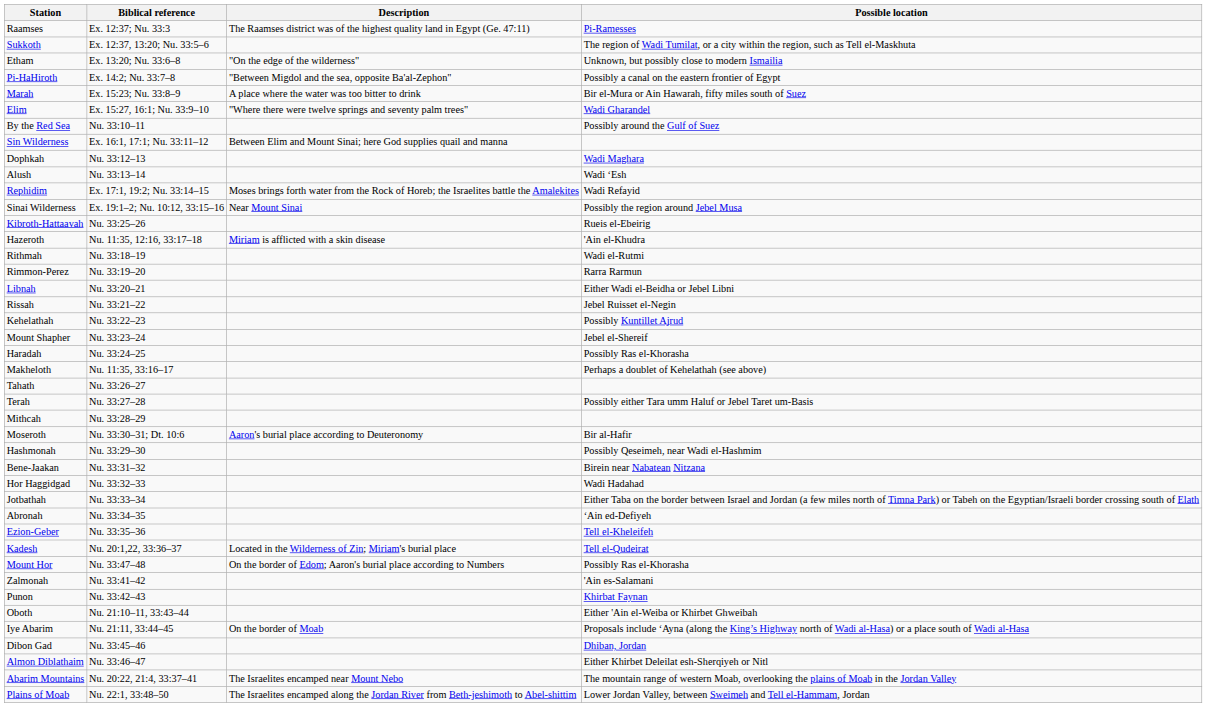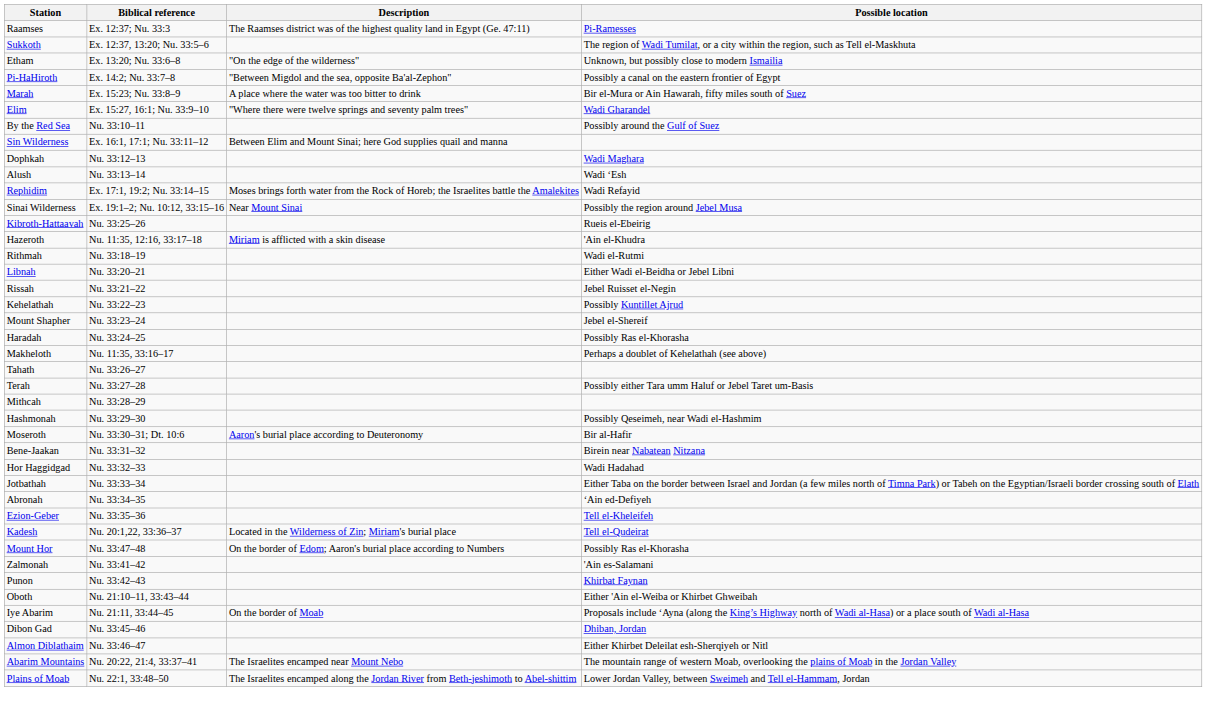- row: Rimmon-Perez | Nu. 33:19–20 | Rarra Rarmun
rows swapped: Hashmonah <-> Moseroth
